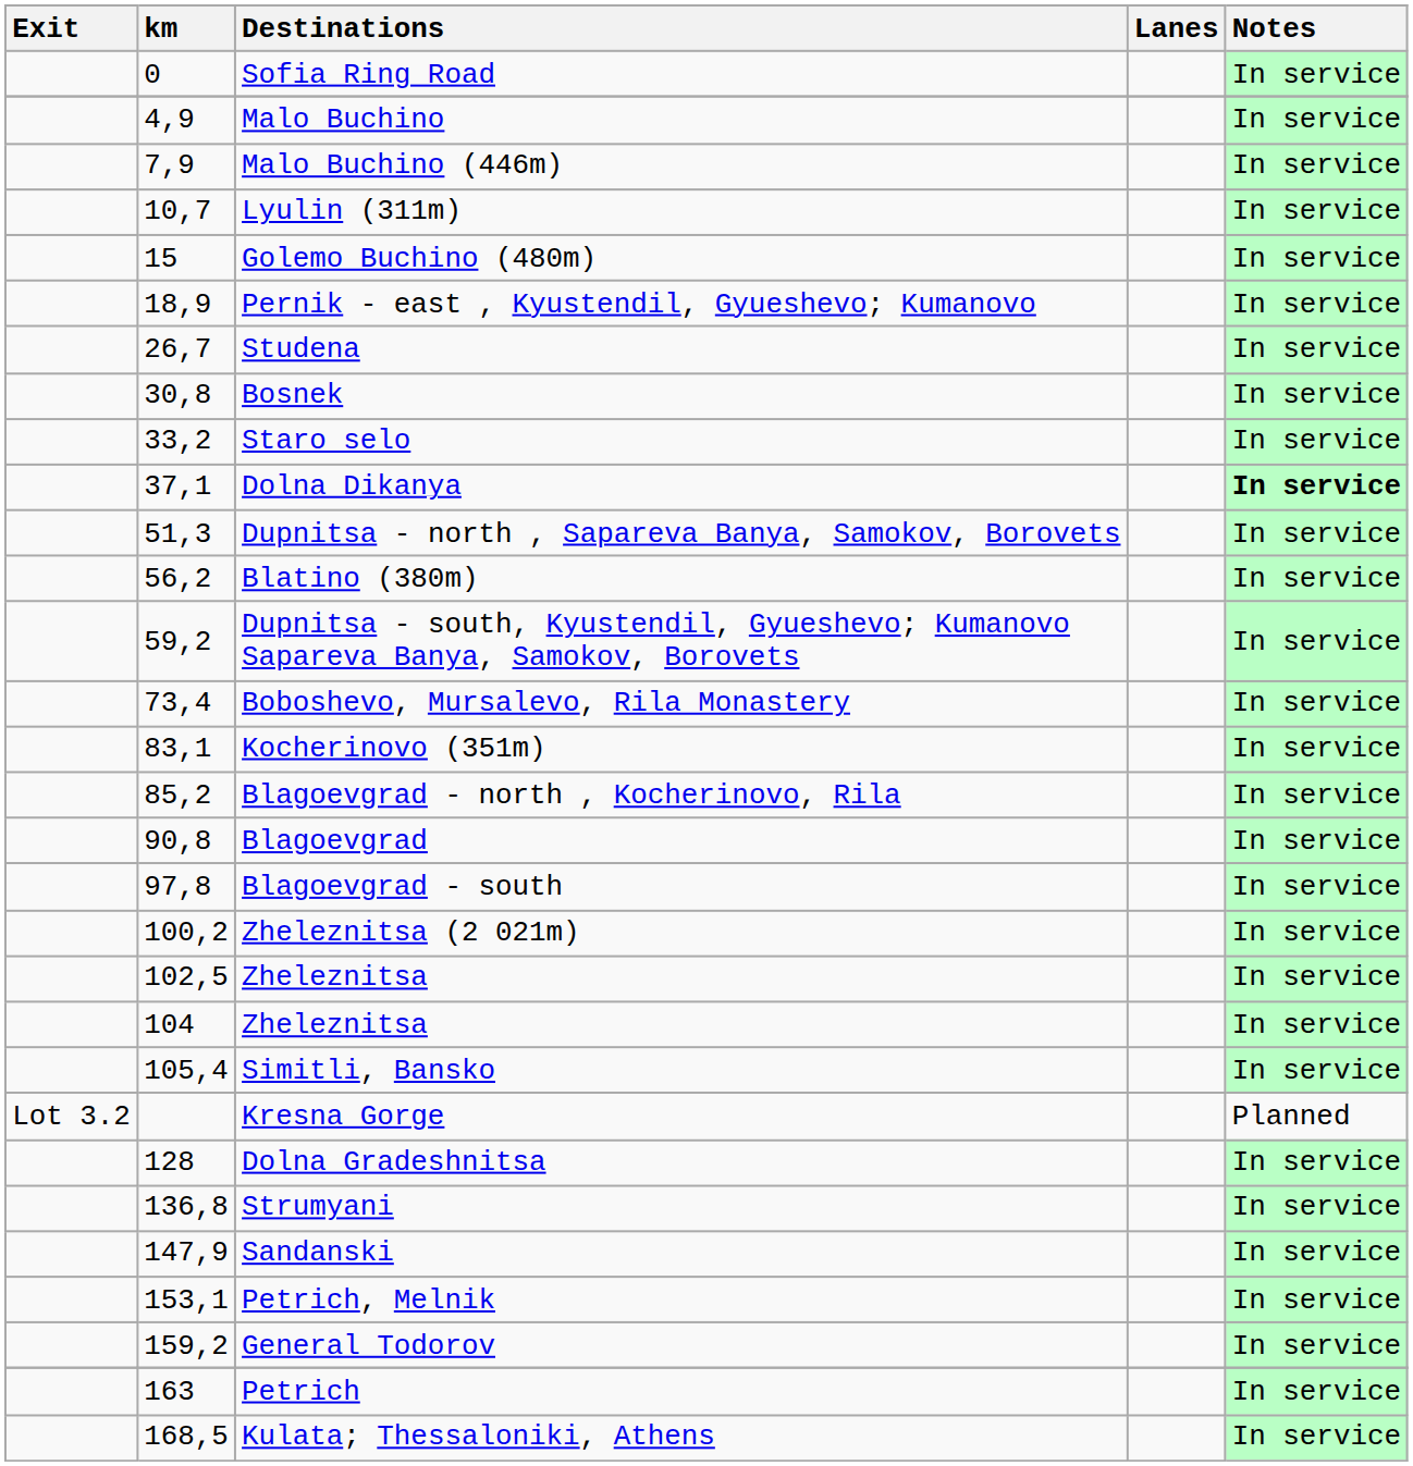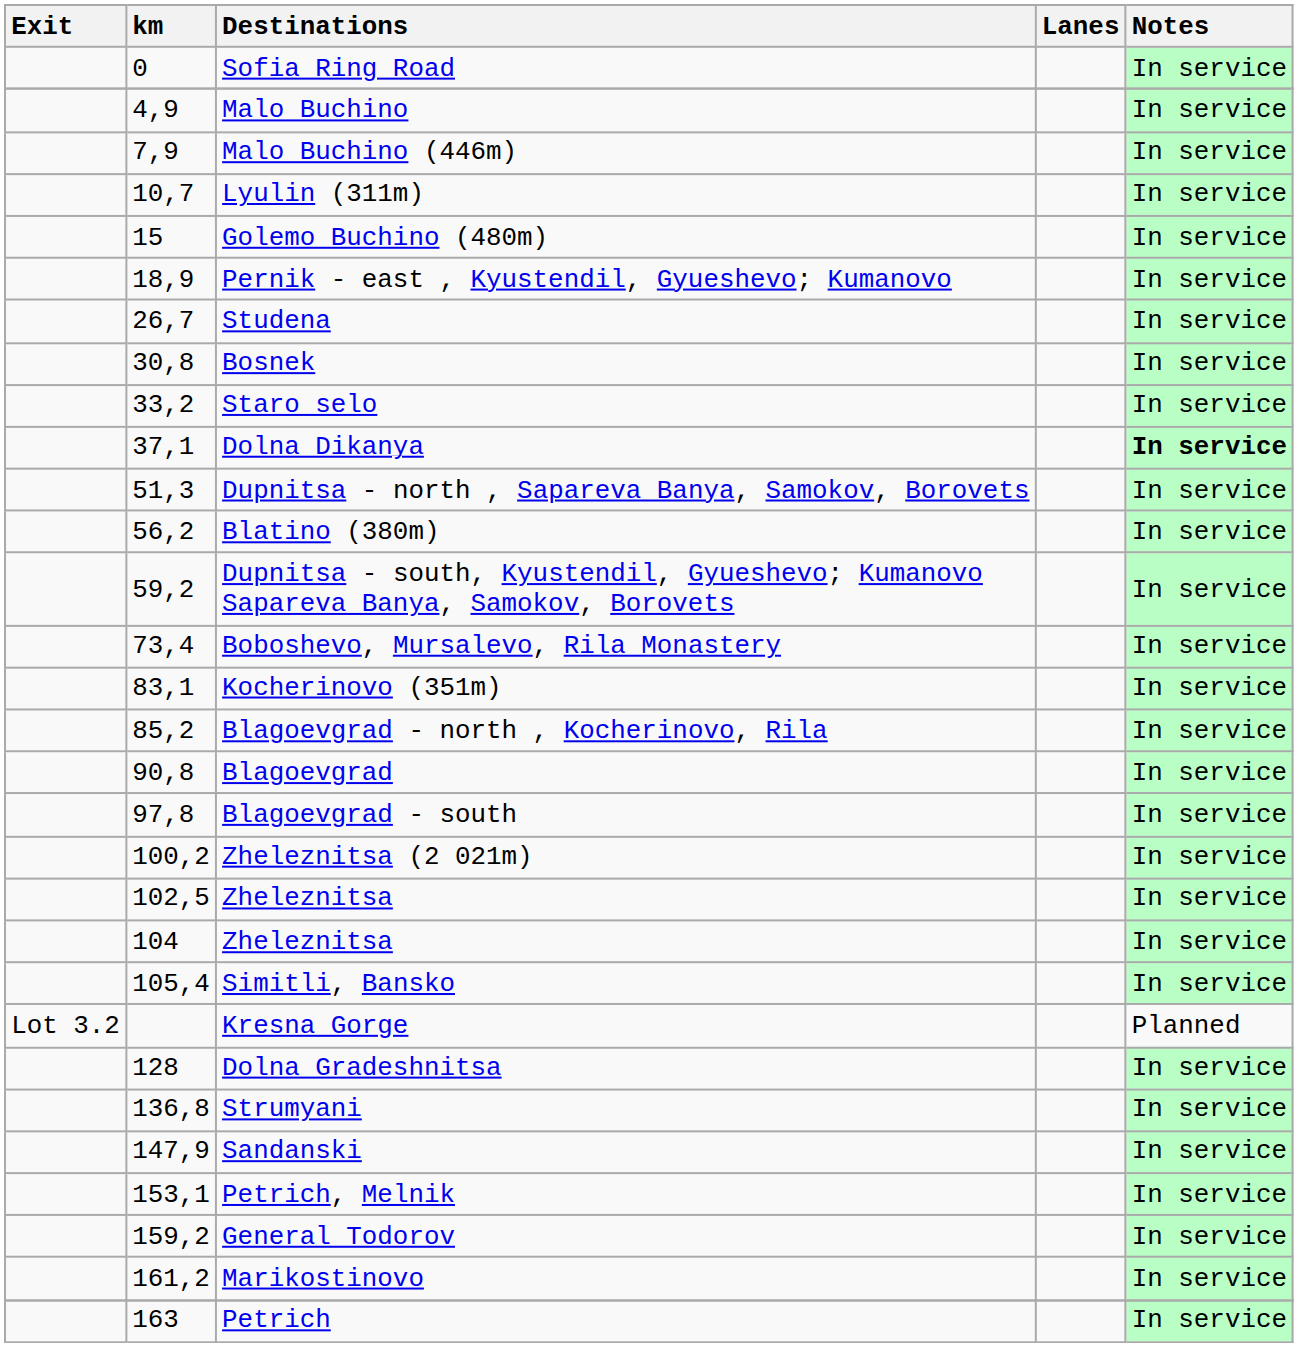+ row: 161,2 | Marikostinovo | In service
- row: 168,5 | Kulata; Thessaloniki, Athens | In service
